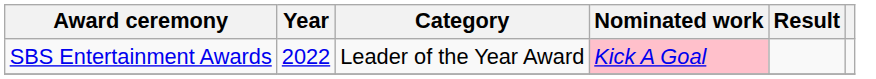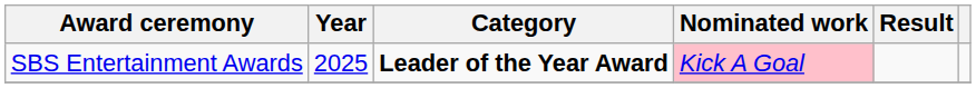SBS Entertainment Awards | Year: 2022 -> 2025
SBS Entertainment Awards | Category: normal -> bold
